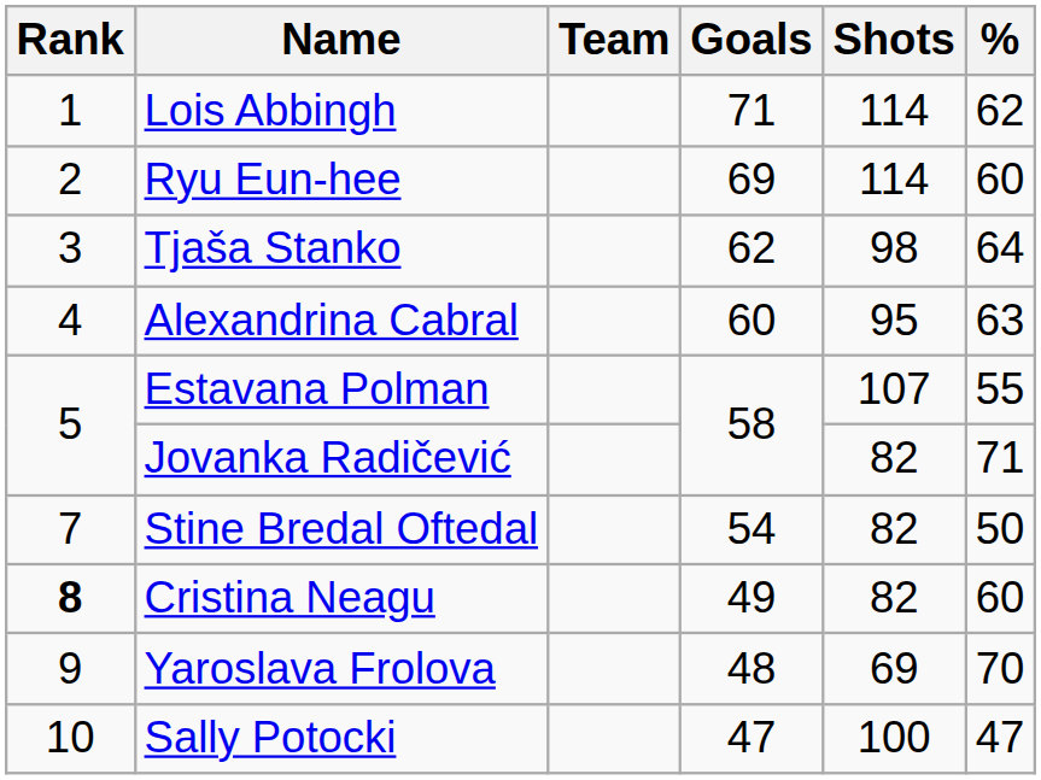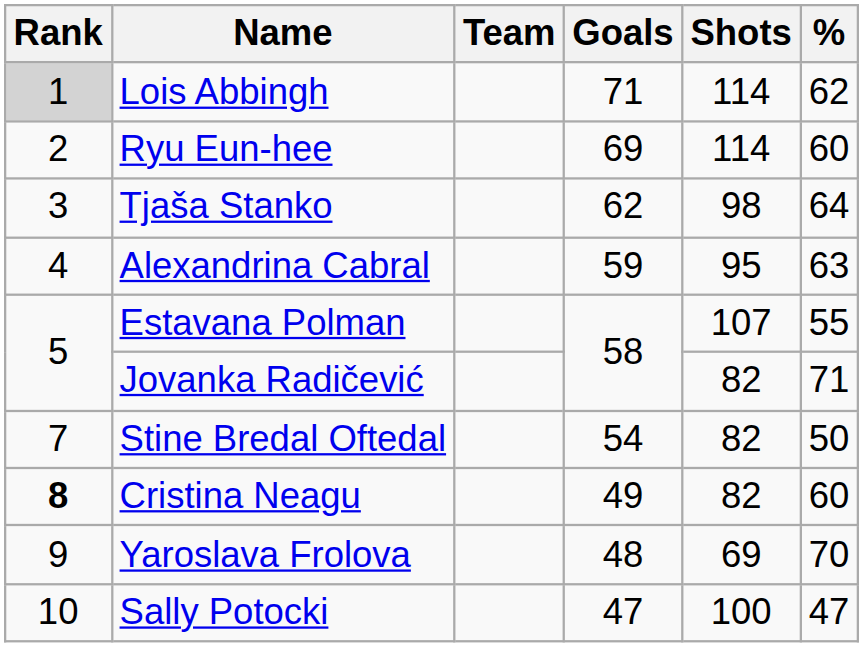Lois Abbingh | Rank: no background -> lightgrey background
Alexandrina Cabral | Goals: 60 -> 59
